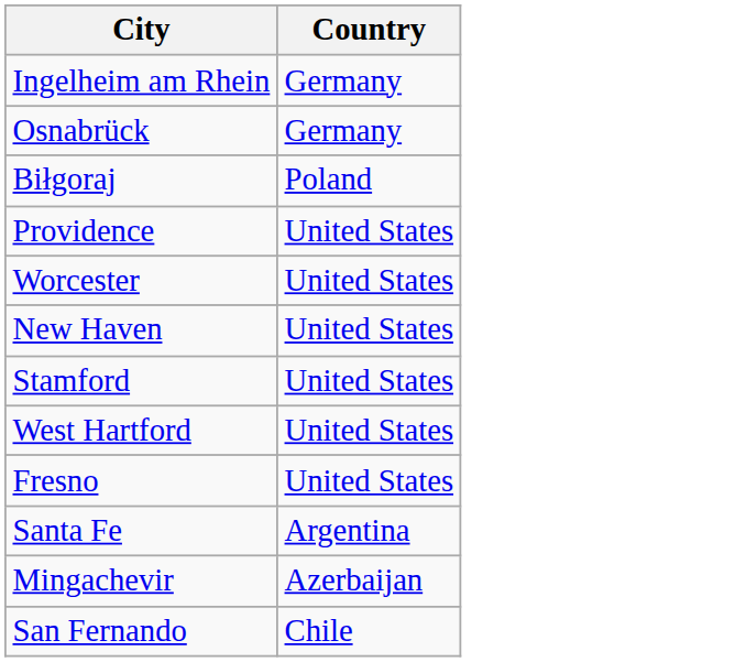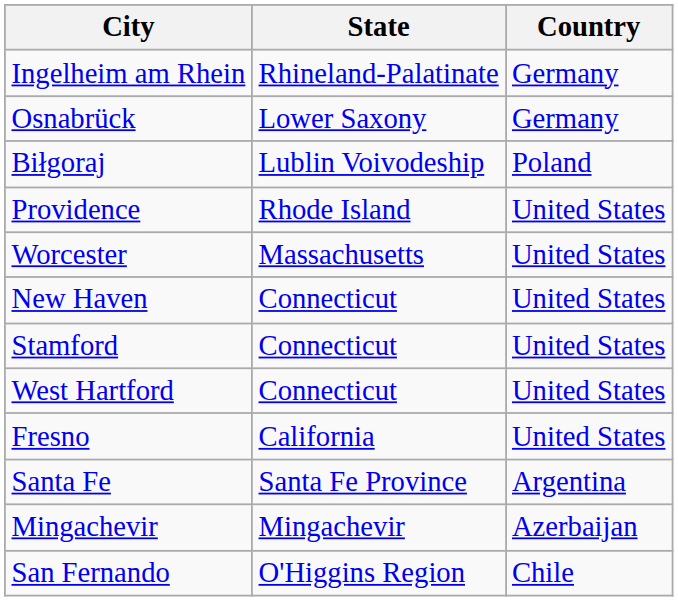+ column: State | Rhineland-Palatinate | Lower Saxony | Lublin Voivodeship | Rhode Island | Massachusetts | Connecticut | Connecticut | Connecticut | California | Santa Fe Province | Mingachevir | O'Higgins Region
